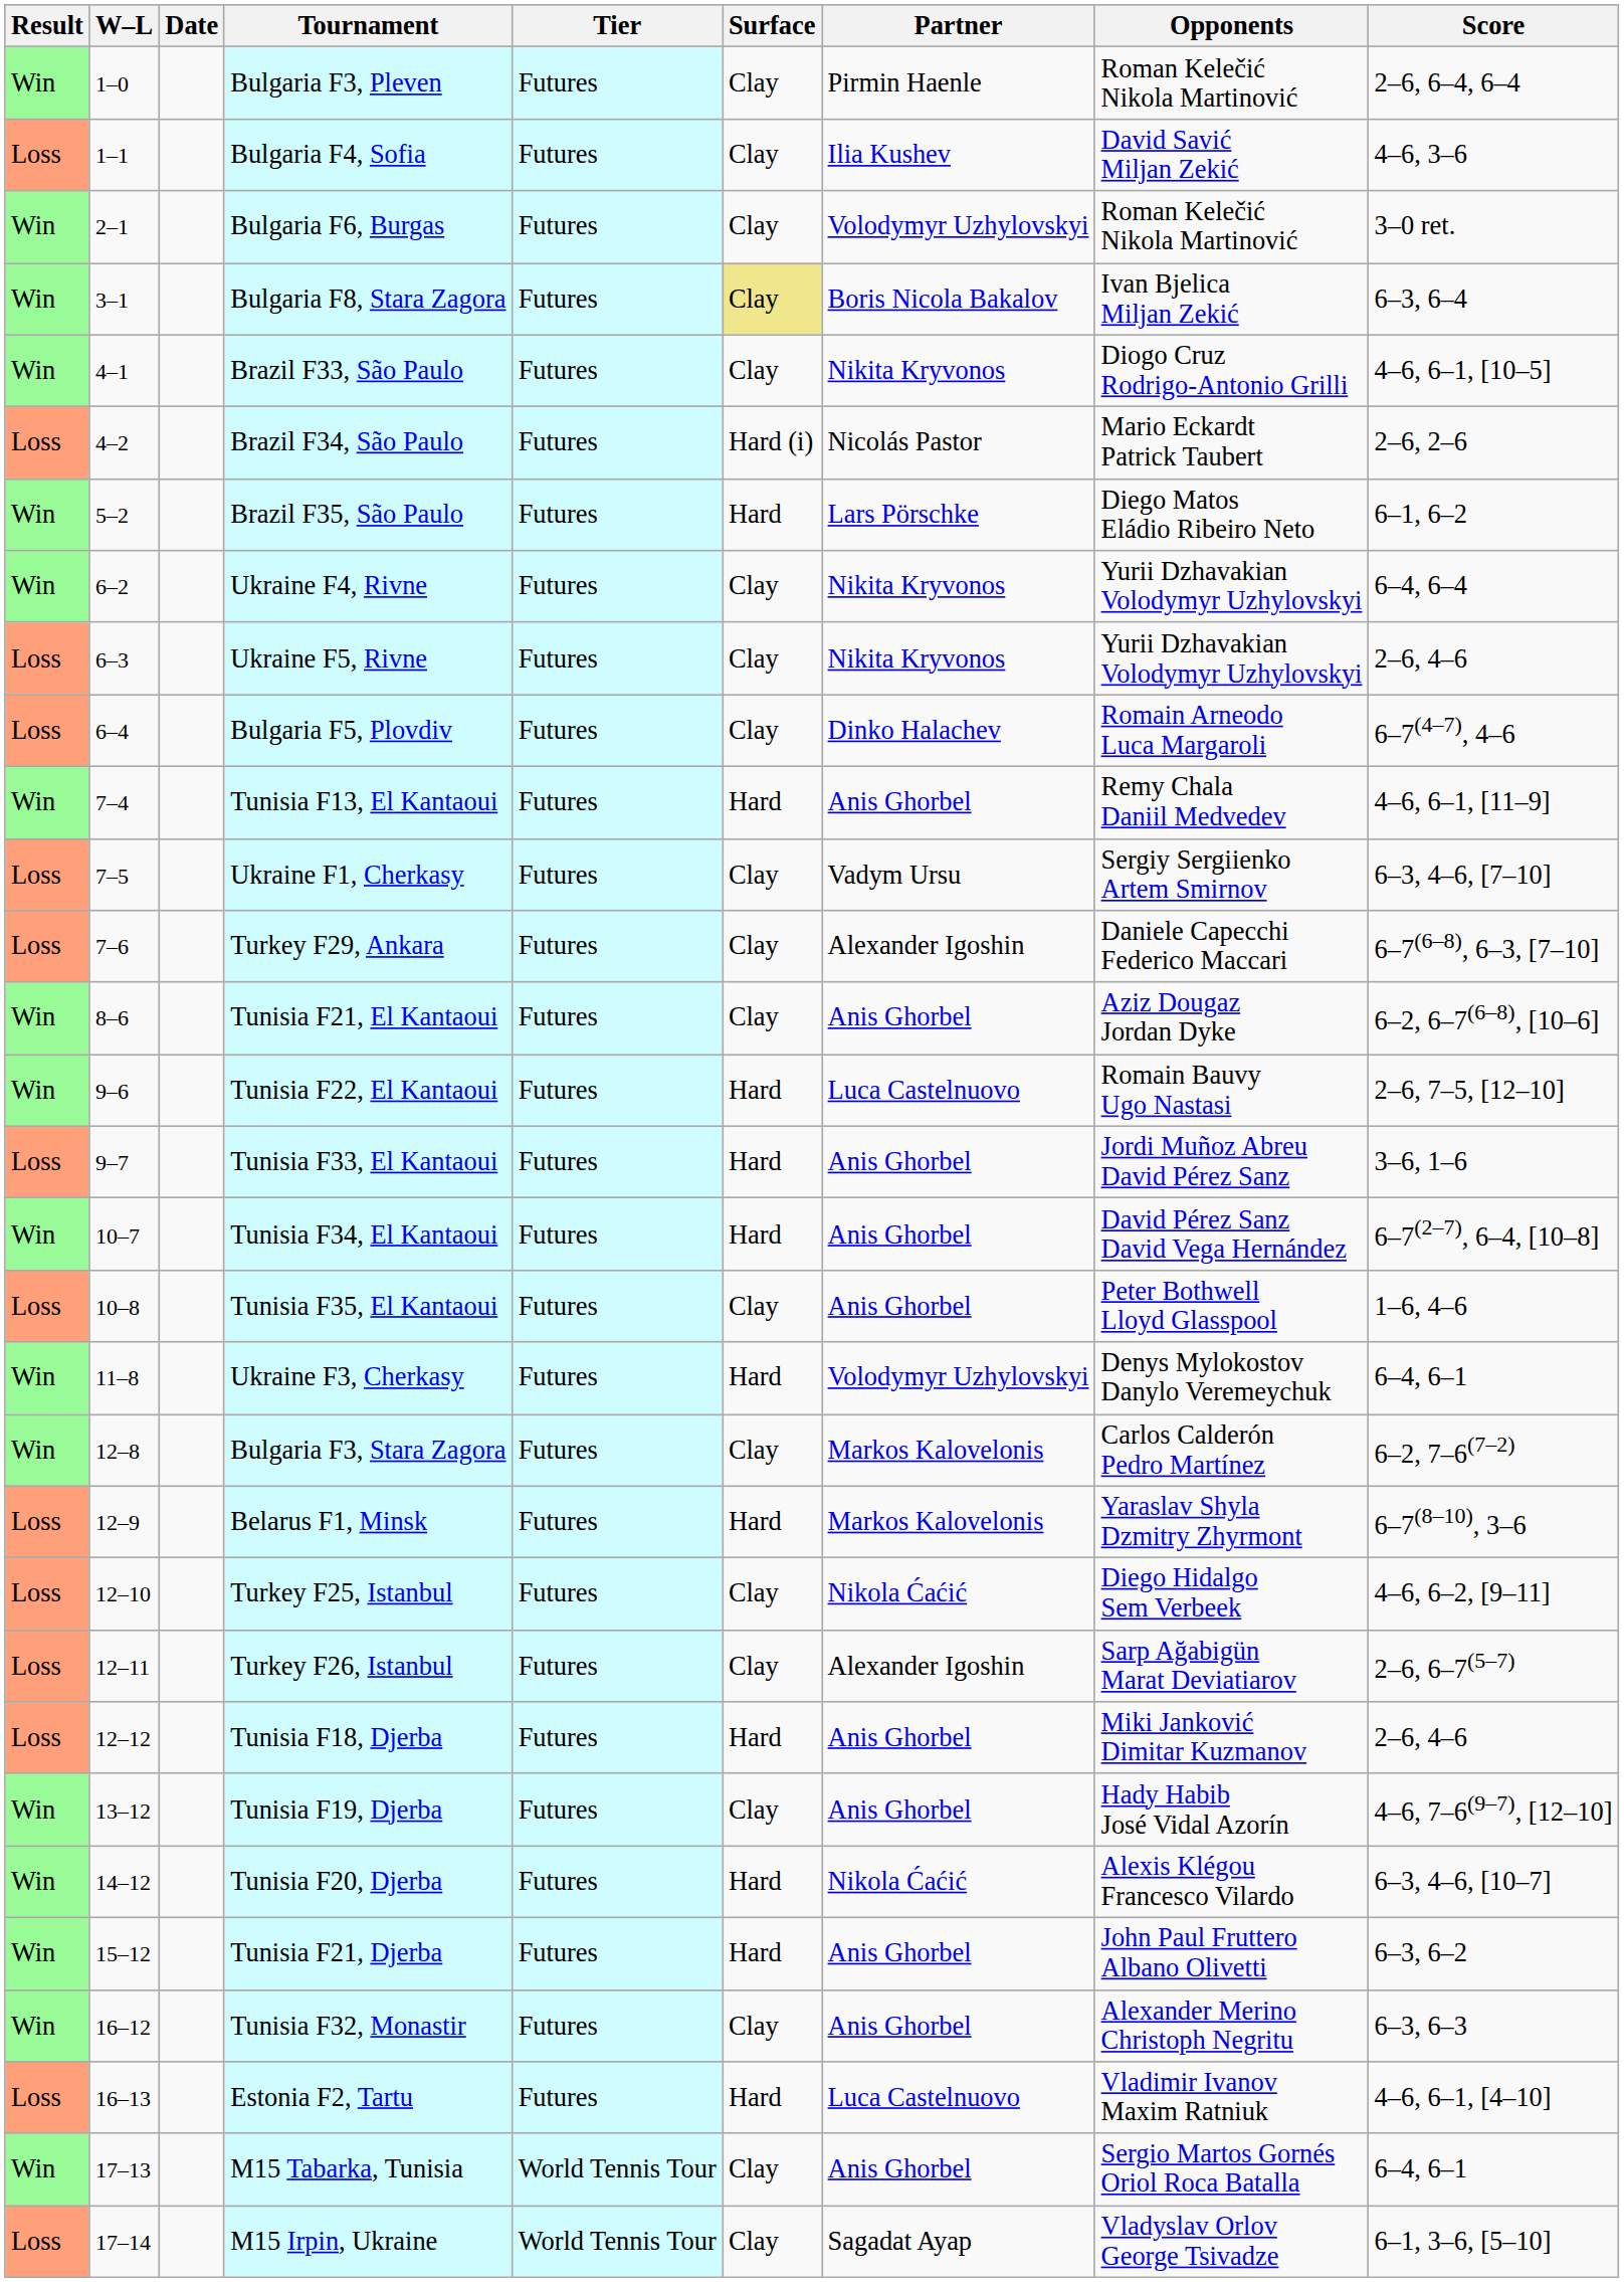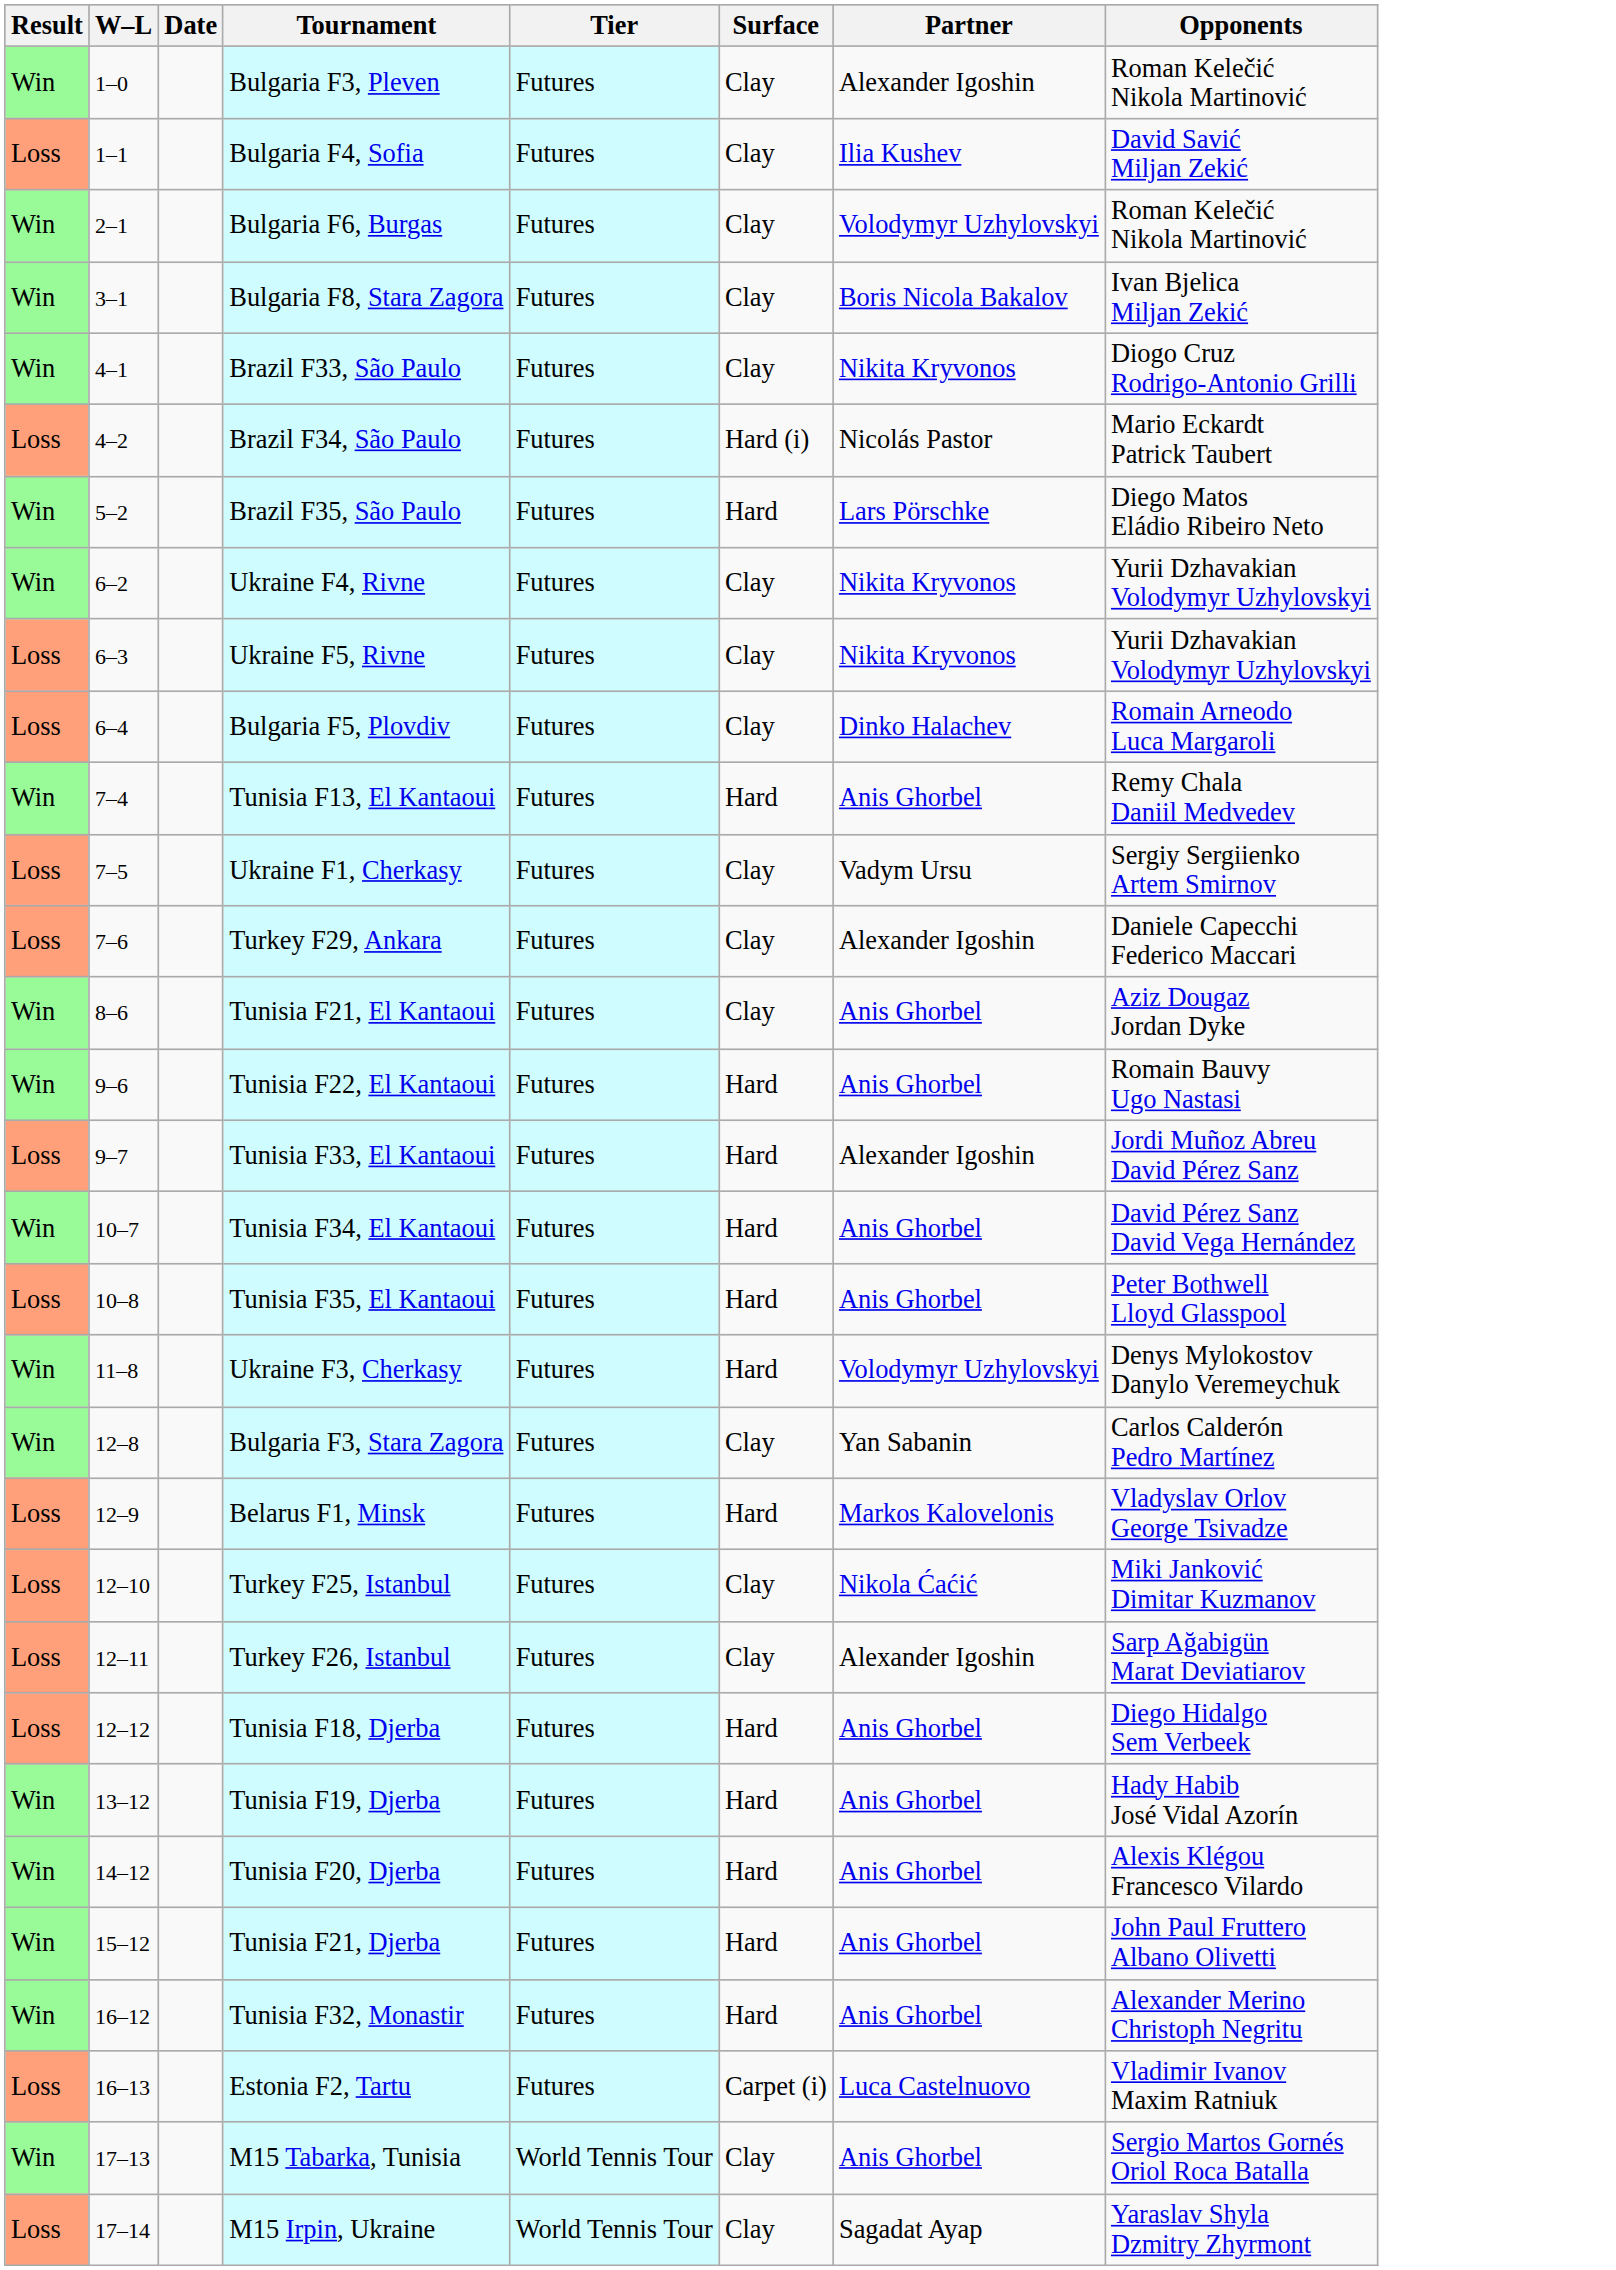- column: Score | 2–6, 6–4, 6–4 | 4–6, 3–6 | 3–0 ret. | 6–3, 6–4 | 4–6, 6–1, [10–5] | 2–6, 2–6 | 6–1, 6–2 | 6–4, 6–4 | 2–6, 4–6 | 6–7(4–7), 4–6 | 4–6, 6–1, [11–9] | 6–3, 4–6, [7–10] | 6–7(6–8), 6–3, [7–10] | 6–2, 6–7(6–8), [10–6] | 2–6, 7–5, [12–10] | 3–6, 1–6 | 6–7(2–7), 6–4, [10–8] | 1–6, 4–6 | 6–4, 6–1 | 6–2, 7–6(7–2) | 6–7(8–10), 3–6 | 4–6, 6–2, [9–11] | 2–6, 6–7(5–7) | 2–6, 4–6 | 4–6, 7–6(9–7), [12–10] | 6–3, 4–6, [10–7] | 6–3, 6–2 | 6–3, 6–3 | 4–6, 6–1, [4–10] | 6–4, 6–1 | 6–1, 3–6, [5–10]
Bulgaria F3, Pleven | Partner: Pirmin Haenle -> Alexander Igoshin
Bulgaria F8, Stara Zagora | Surface: khaki background -> no background
Tunisia F22, El Kantaoui | Partner: Luca Castelnuovo -> Anis Ghorbel
Tunisia F33, El Kantaoui | Partner: Anis Ghorbel -> Alexander Igoshin
Tunisia F35, El Kantaoui | Surface: Clay -> Hard
Bulgaria F3, Stara Zagora | Partner: Markos Kalovelonis -> Yan Sabanin
Belarus F1, Minsk | Opponents: Yaraslav Shyla Dzmitry Zhyrmont -> Vladyslav Orlov George Tsivadze
Turkey F25, Istanbul | Opponents: Diego Hidalgo Sem Verbeek -> Miki Janković Dimitar Kuzmanov
Tunisia F18, Djerba | Opponents: Miki Janković Dimitar Kuzmanov -> Diego Hidalgo Sem Verbeek
Tunisia F19, Djerba | Surface: Clay -> Hard
Tunisia F20, Djerba | Partner: Nikola Ćaćić -> Anis Ghorbel
Tunisia F32, Monastir | Surface: Clay -> Hard
Estonia F2, Tartu | Surface: Hard -> Carpet (i)
M15 Irpin, Ukraine | Opponents: Vladyslav Orlov George Tsivadze -> Yaraslav Shyla Dzmitry Zhyrmont
